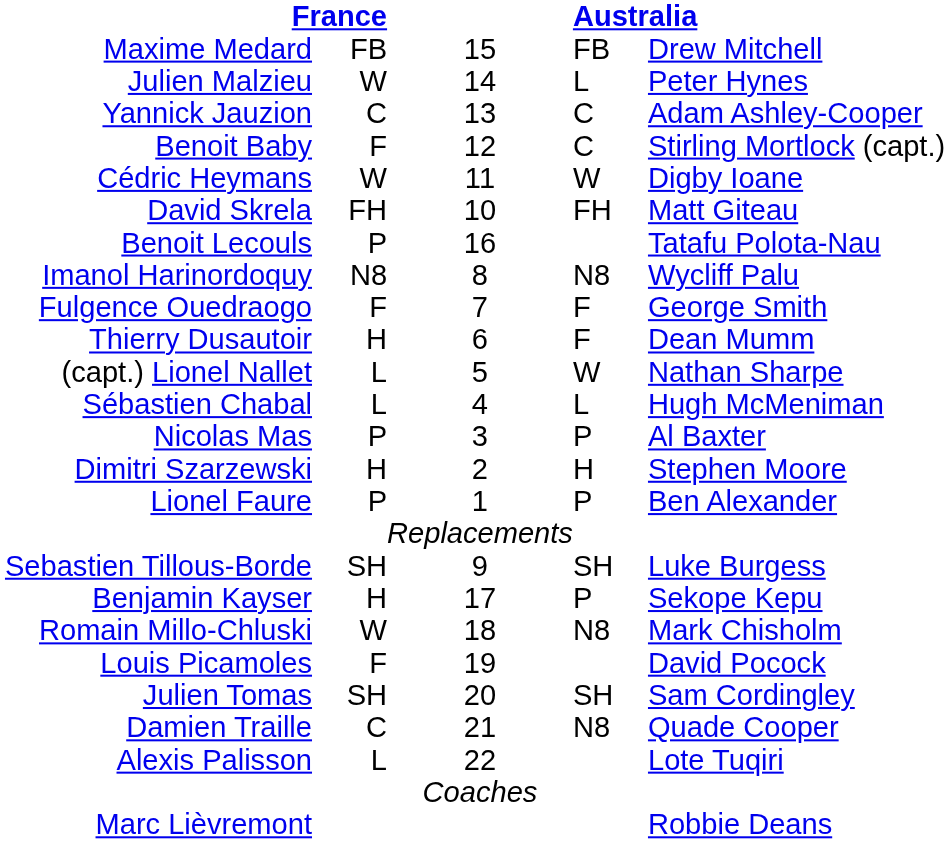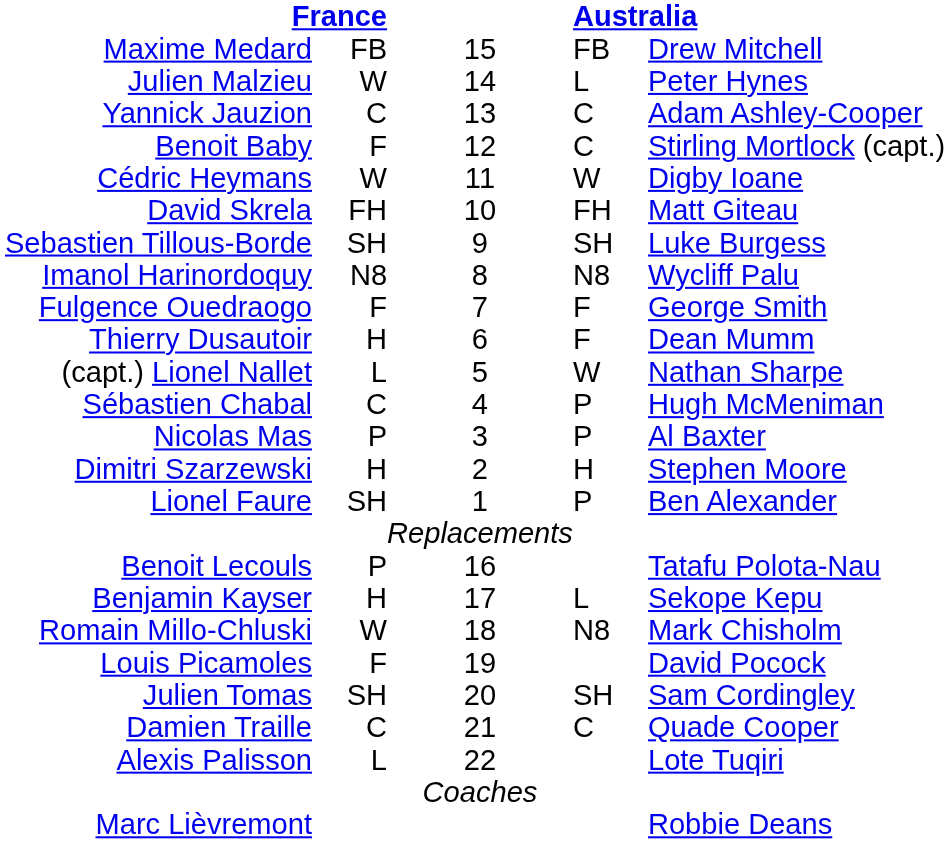rows swapped: Sebastien Tillous-Borde <-> Benoit Lecouls
Sébastien Chabal | column 2: L -> C
Sébastien Chabal | column 4: L -> P
Lionel Faure | column 2: P -> SH
Benjamin Kayser | column 4: P -> L
Damien Traille | column 4: N8 -> C
